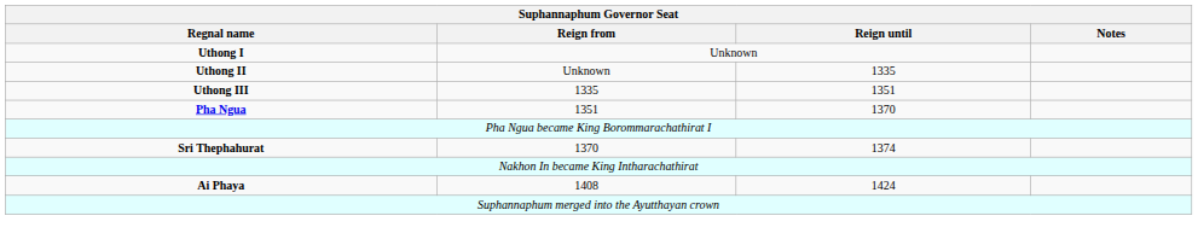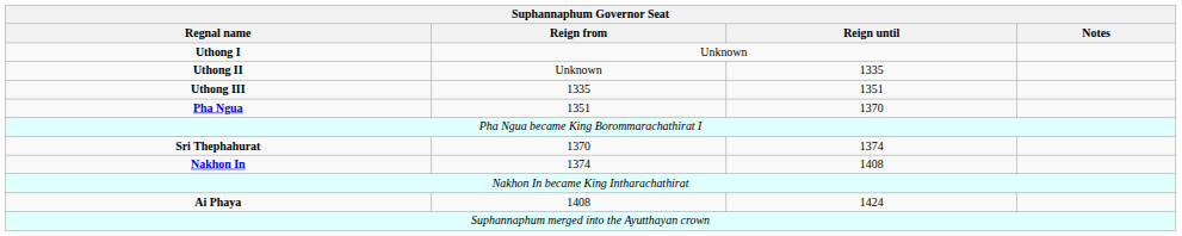+ row: Nakhon In | 1374 | 1408
